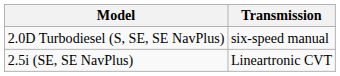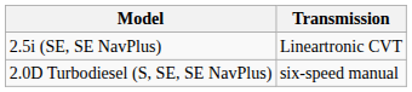rows swapped: 2.5i (SE, SE NavPlus) <-> 2.0D Turbodiesel (S, SE, SE NavPlus)
